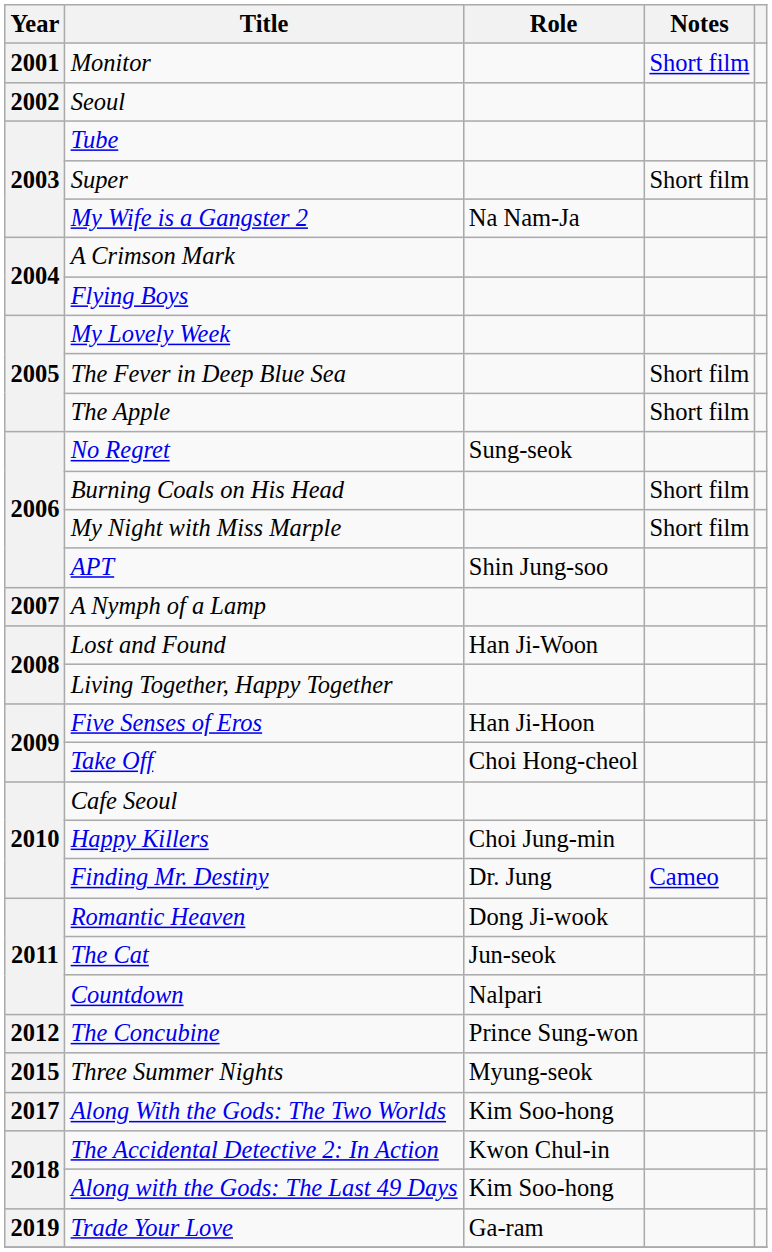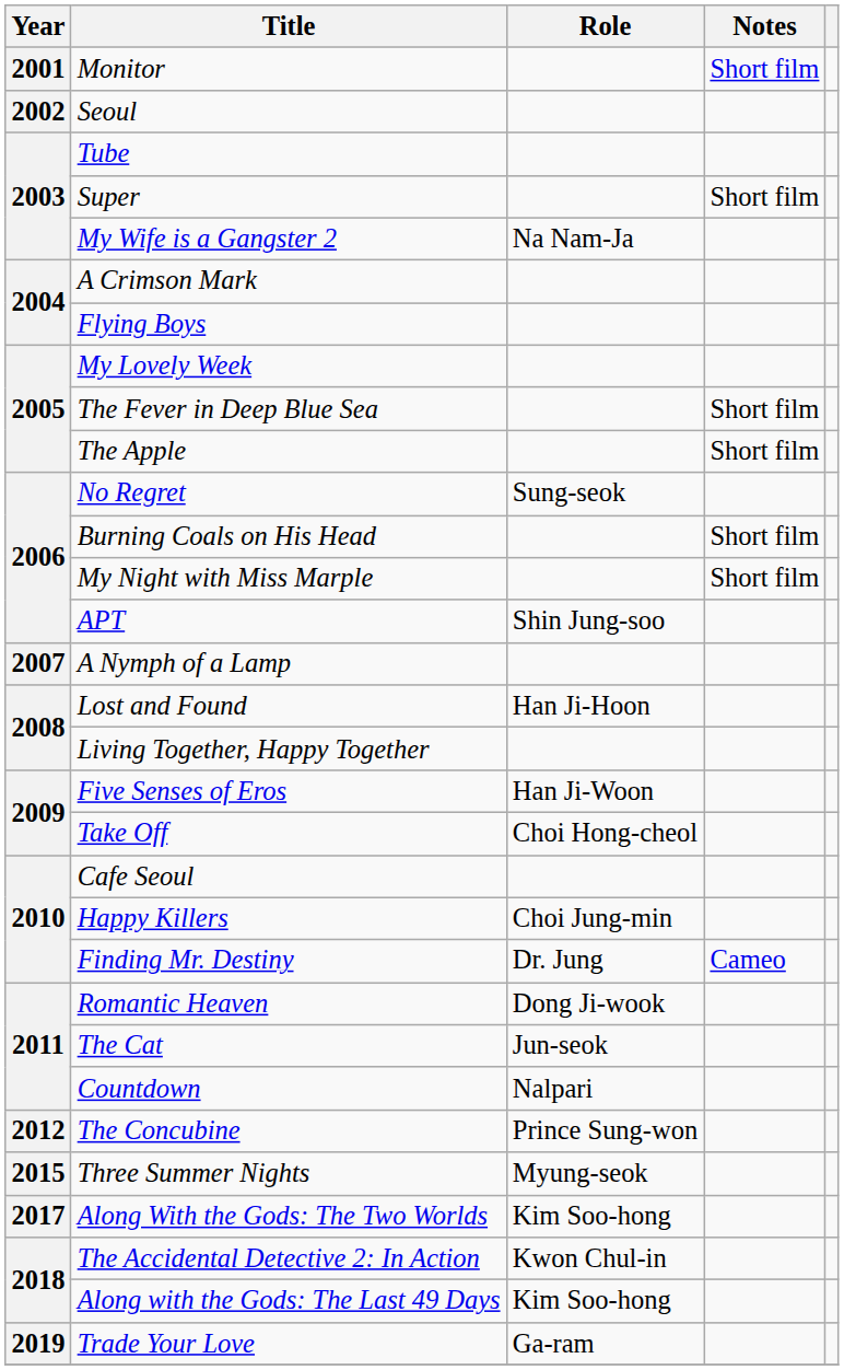Lost and Found | Role: Han Ji-Woon -> Han Ji-Hoon
Five Senses of Eros | Role: Han Ji-Hoon -> Han Ji-Woon
